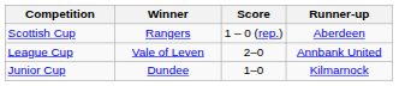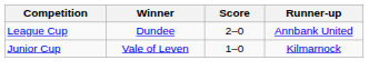- row: Scottish Cup | Rangers | 1 – 0 (rep.) | Aberdeen
League Cup | Winner: Vale of Leven -> Dundee
Junior Cup | Winner: Dundee -> Vale of Leven
